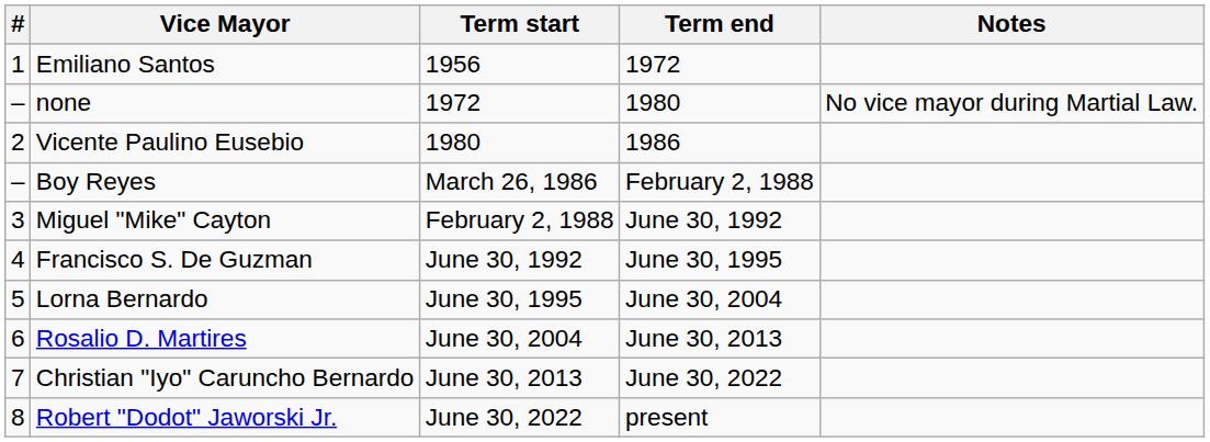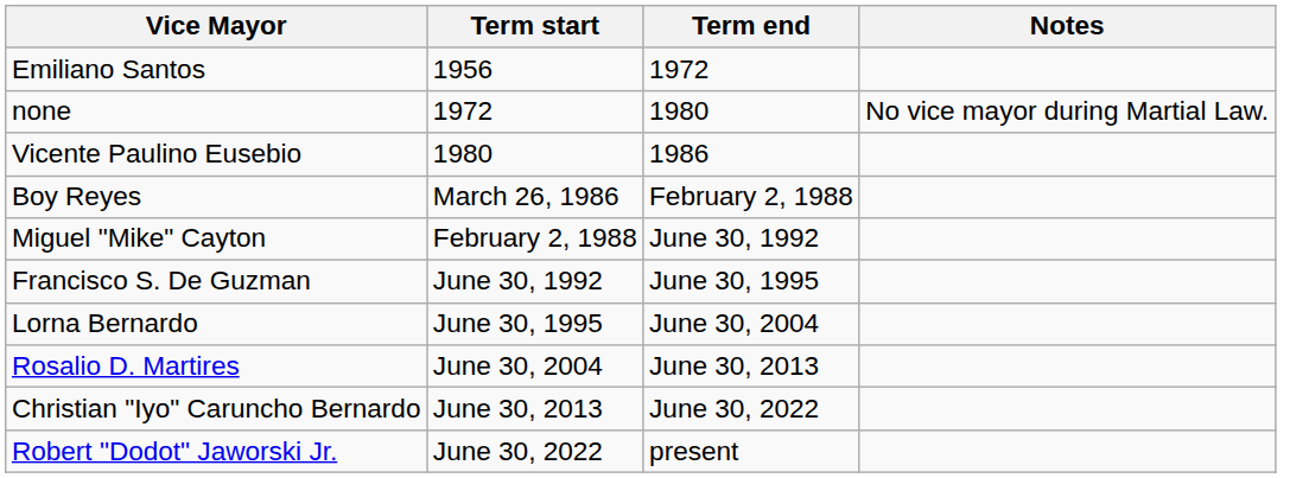- column: # | 1 | – | 2 | – | 3 | 4 | 5 | 6 | 7 | 8
